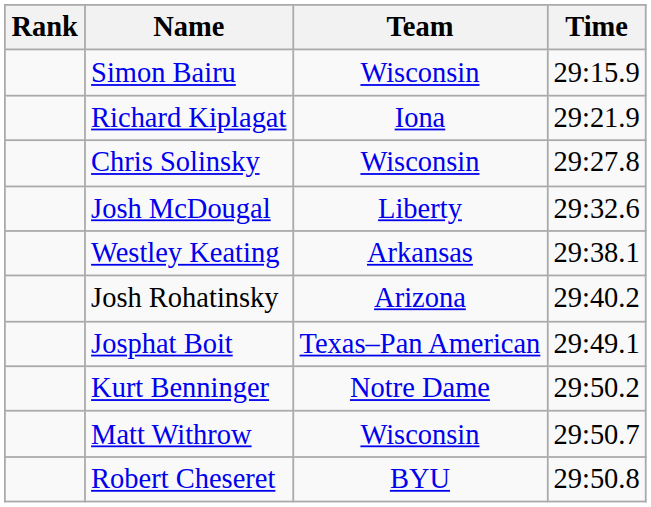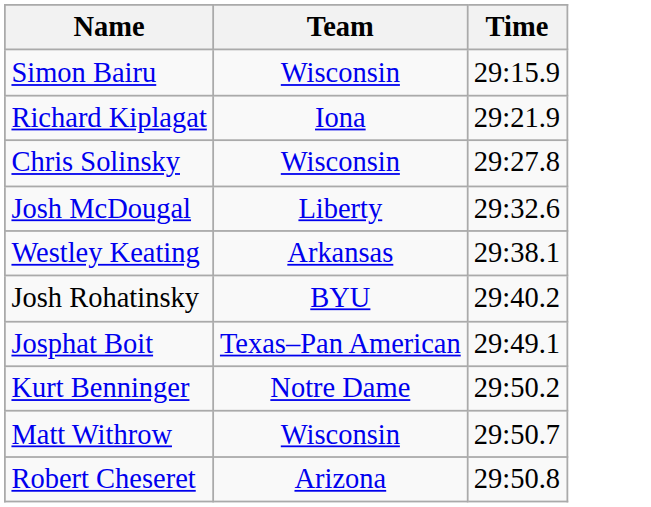- column: Rank
Josh Rohatinsky | Team: Arizona -> BYU
Robert Cheseret | Team: BYU -> Arizona
